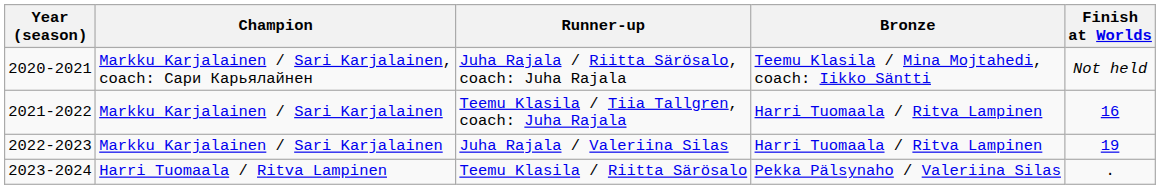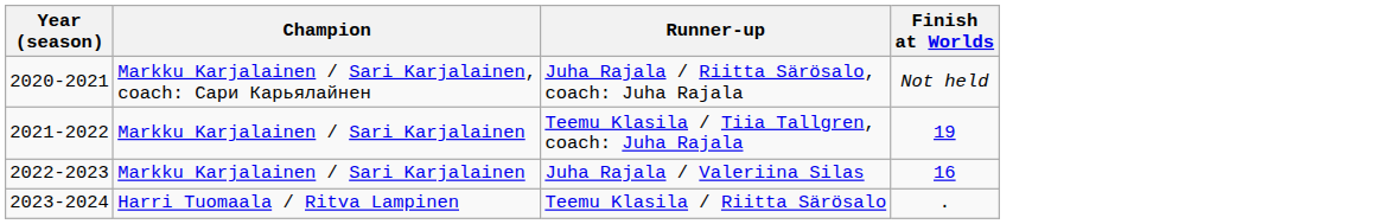- column: Bronze | Teemu Klasila / Mina Mojtahedi, coach: Iikko Säntti | Harri Tuomaala / Ritva Lampinen | Harri Tuomaala / Ritva Lampinen | Pekka Pälsynaho / Valeriina Silas
Teemu Klasila / Tiia Tallgren, coach: Juha Rajala | Finish at Worlds: 16 -> 19
Juha Rajala / Valeriina Silas | Finish at Worlds: 19 -> 16
